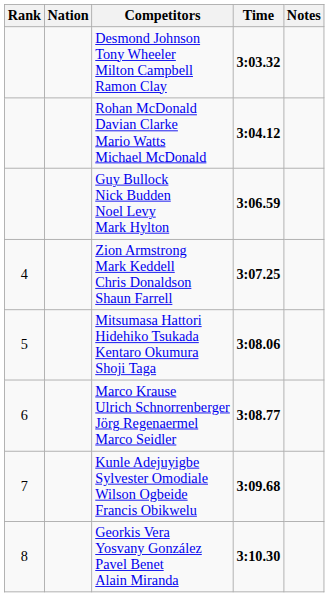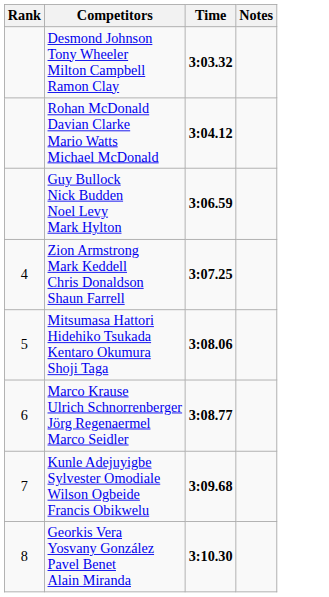- column: Nation
